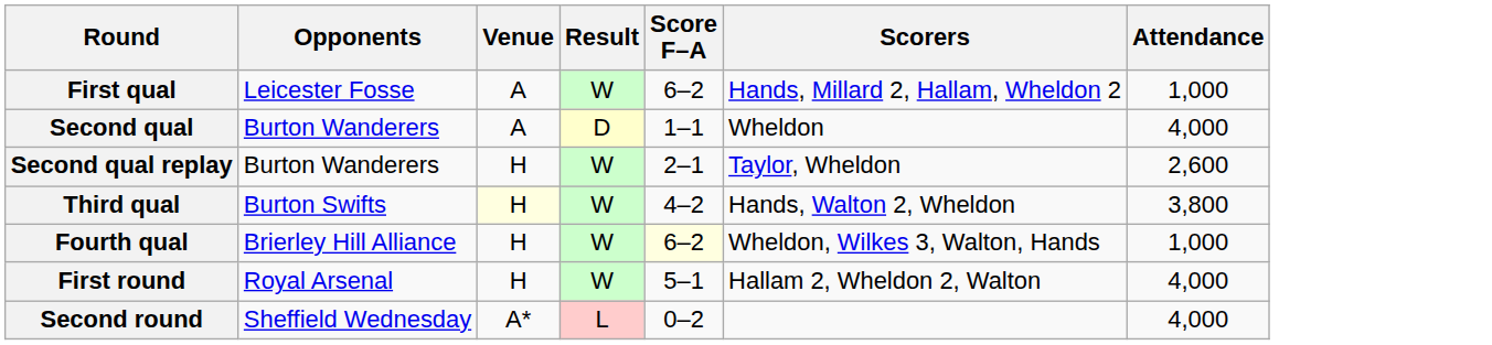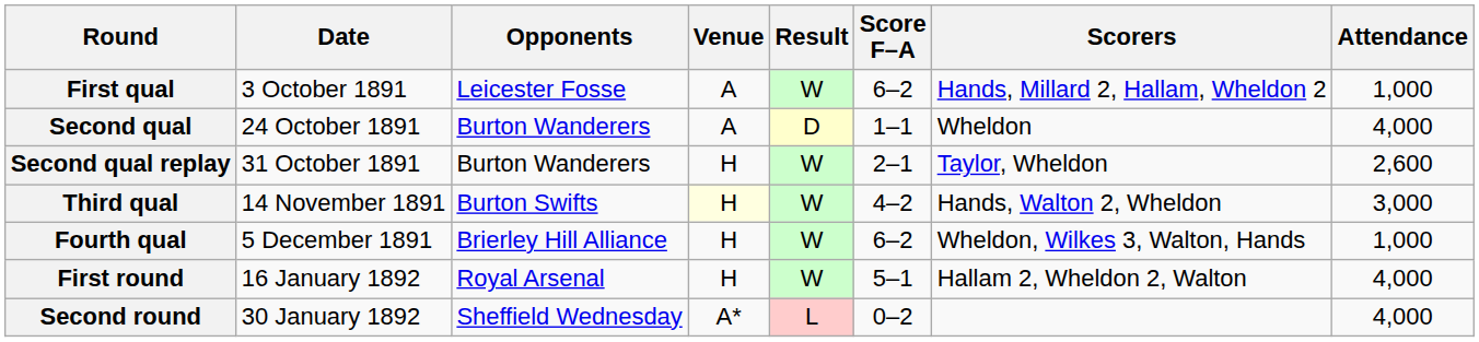+ column: Date | 3 October 1891 | 24 October 1891 | 31 October 1891 | 14 November 1891 | 5 December 1891 | 16 January 1892 | 30 January 1892
Third qual | Attendance: 3,800 -> 3,000
Fourth qual | Score F–A: lightyellow background -> no background
